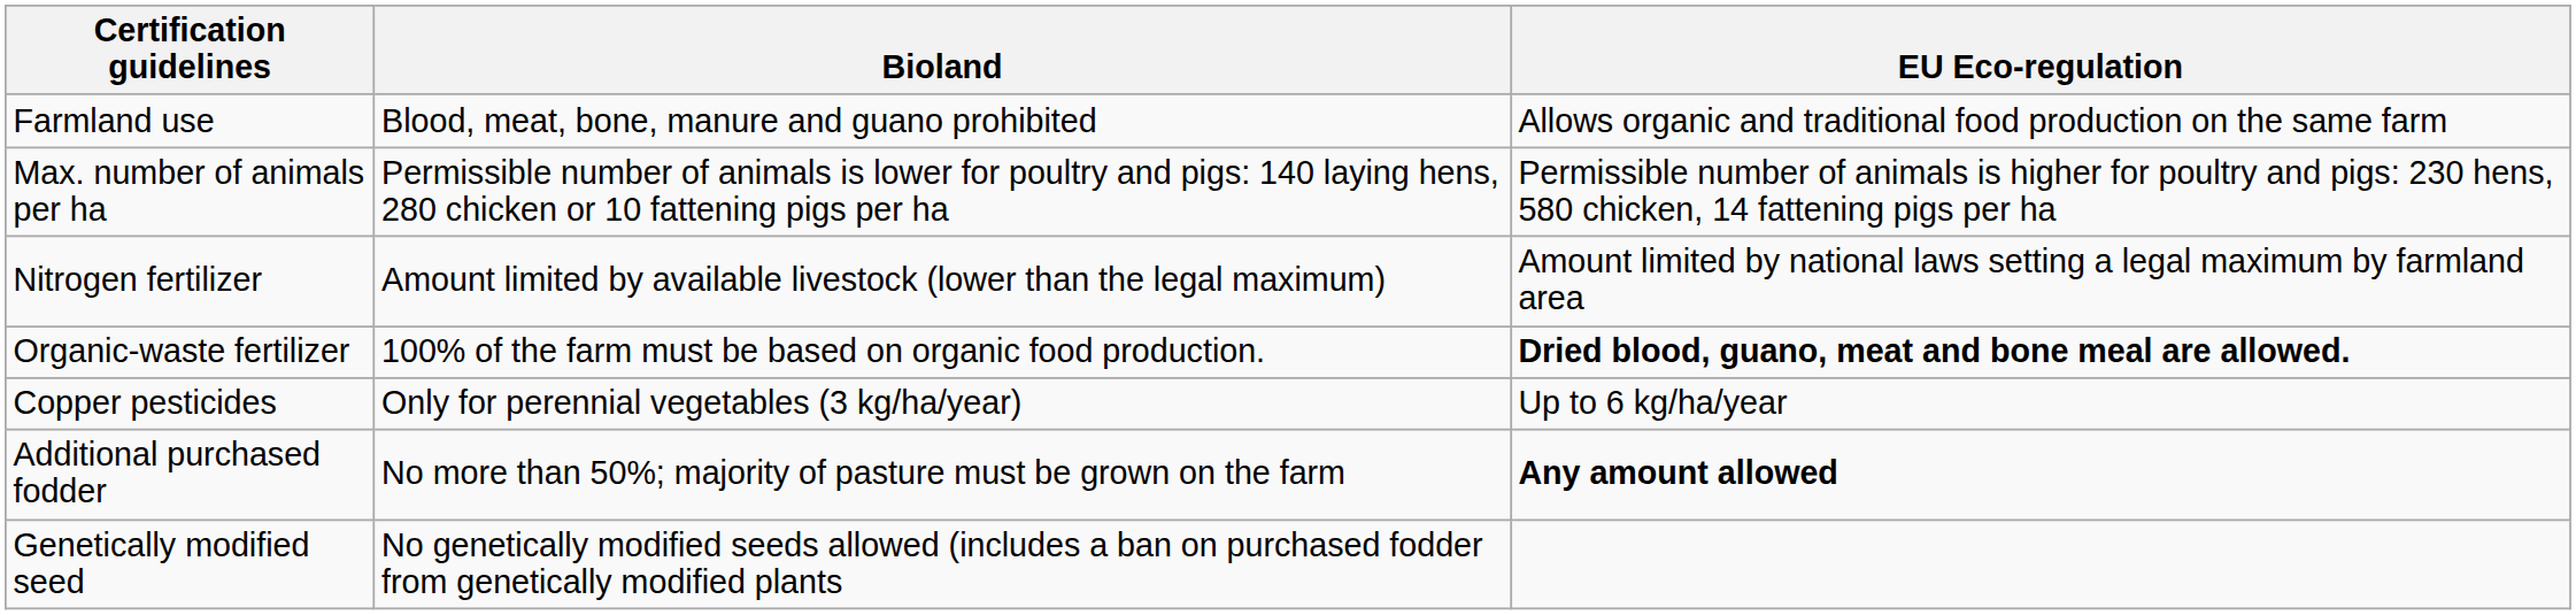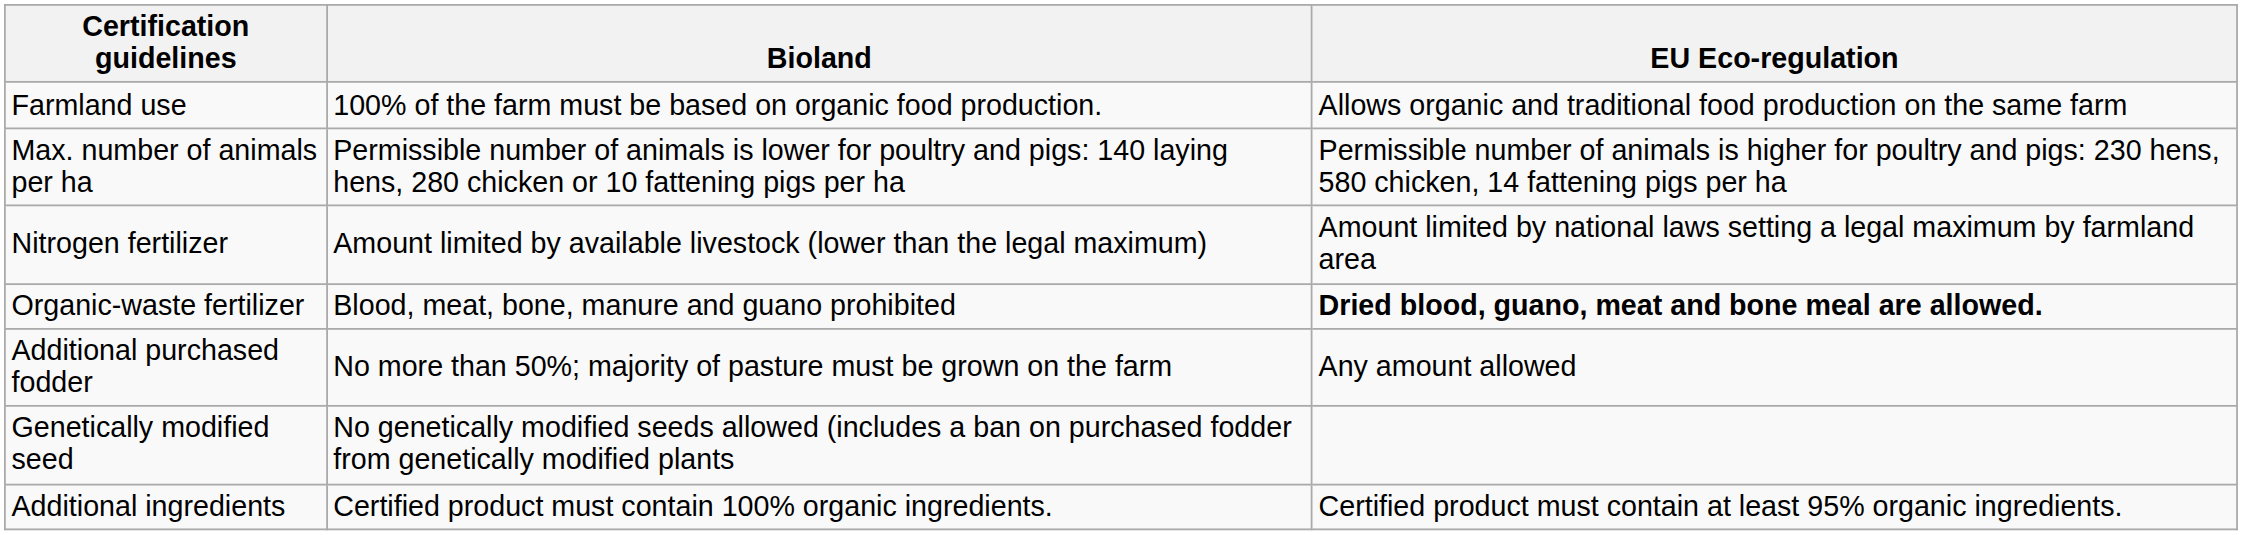Farmland use | Bioland: Blood, meat, bone, manure and guano prohibited -> 100% of the farm must be based on organic food production.
Organic-waste fertilizer | Bioland: 100% of the farm must be based on organic food production. -> Blood, meat, bone, manure and guano prohibited
- row: Copper pesticides | Only for perennial vegetables (3 kg/ha/year) | Up to 6 kg/ha/year
Additional purchased fodder | EU Eco-regulation: bold -> normal
+ row: Additional ingredients | Certified product must contain 100% organic ingredients. | Certified product must contain at least 95% organic ingredients.
